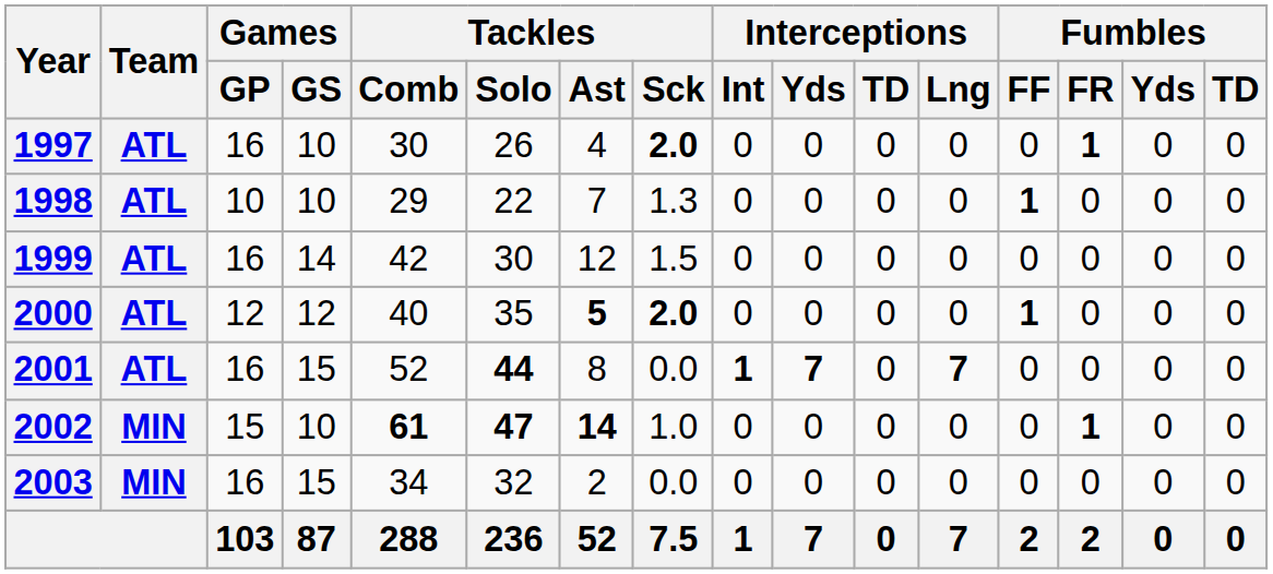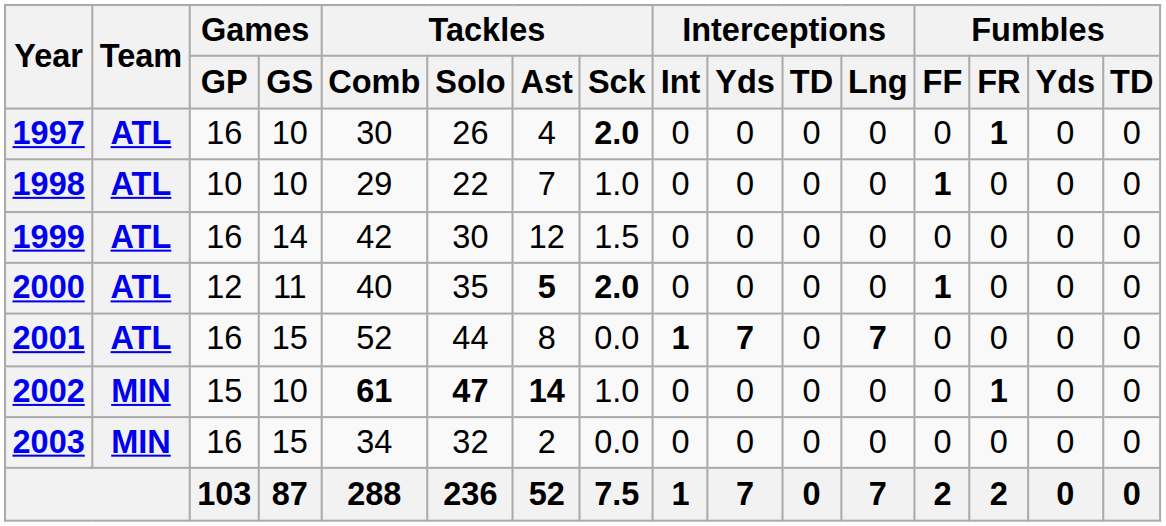1998 | Tackles / Sck: 1.3 -> 1.0
2000 | Games / GS: 12 -> 11
2001 | Tackles / Solo: bold -> normal
